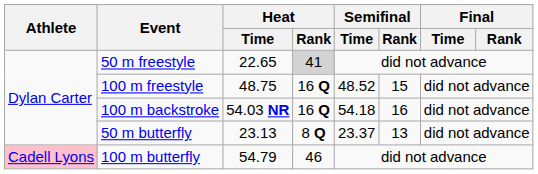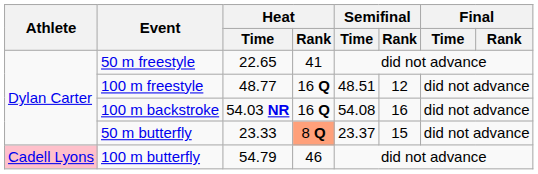50 m freestyle | Heat / Rank: lightgrey background -> no background
100 m freestyle | Heat / Time: 48.75 -> 48.77
100 m freestyle | Semifinal / Time: 48.52 -> 48.51
100 m freestyle | Semifinal / Rank: 15 -> 12
100 m backstroke | Semifinal / Time: 54.18 -> 54.08
50 m butterfly | Heat / Time: 23.13 -> 23.33
50 m butterfly | Heat / Rank: no background -> lightsalmon background
50 m butterfly | Semifinal / Rank: 13 -> 15
